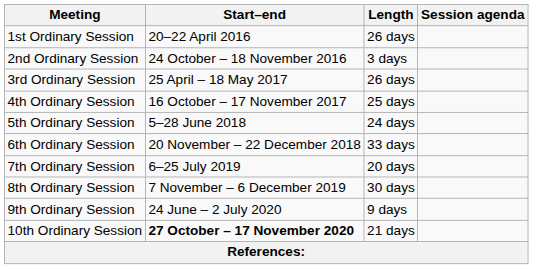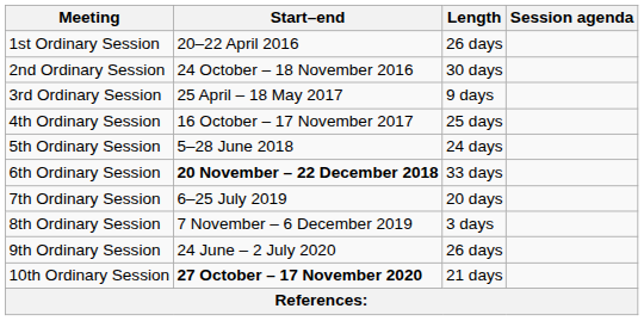2nd Ordinary Session | Length: 3 days -> 30 days
3rd Ordinary Session | Length: 26 days -> 9 days
6th Ordinary Session | Start–end: normal -> bold
8th Ordinary Session | Length: 30 days -> 3 days
9th Ordinary Session | Length: 9 days -> 26 days
